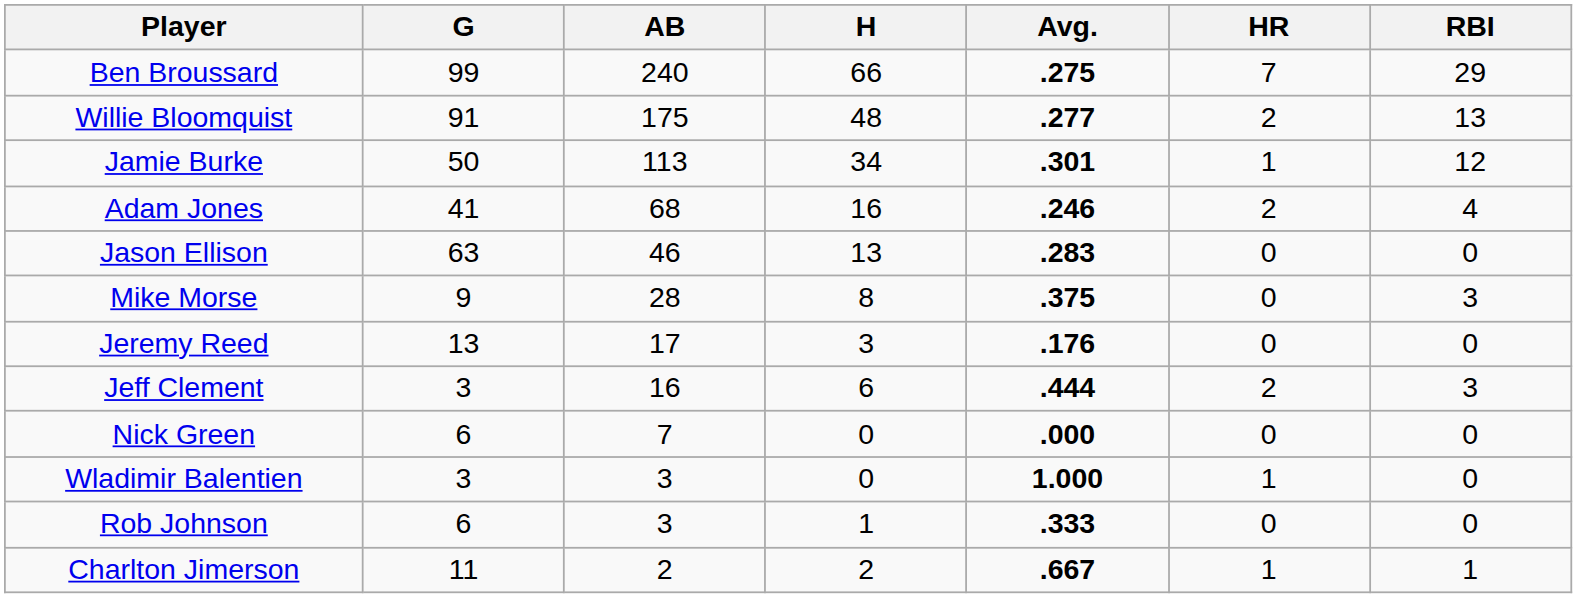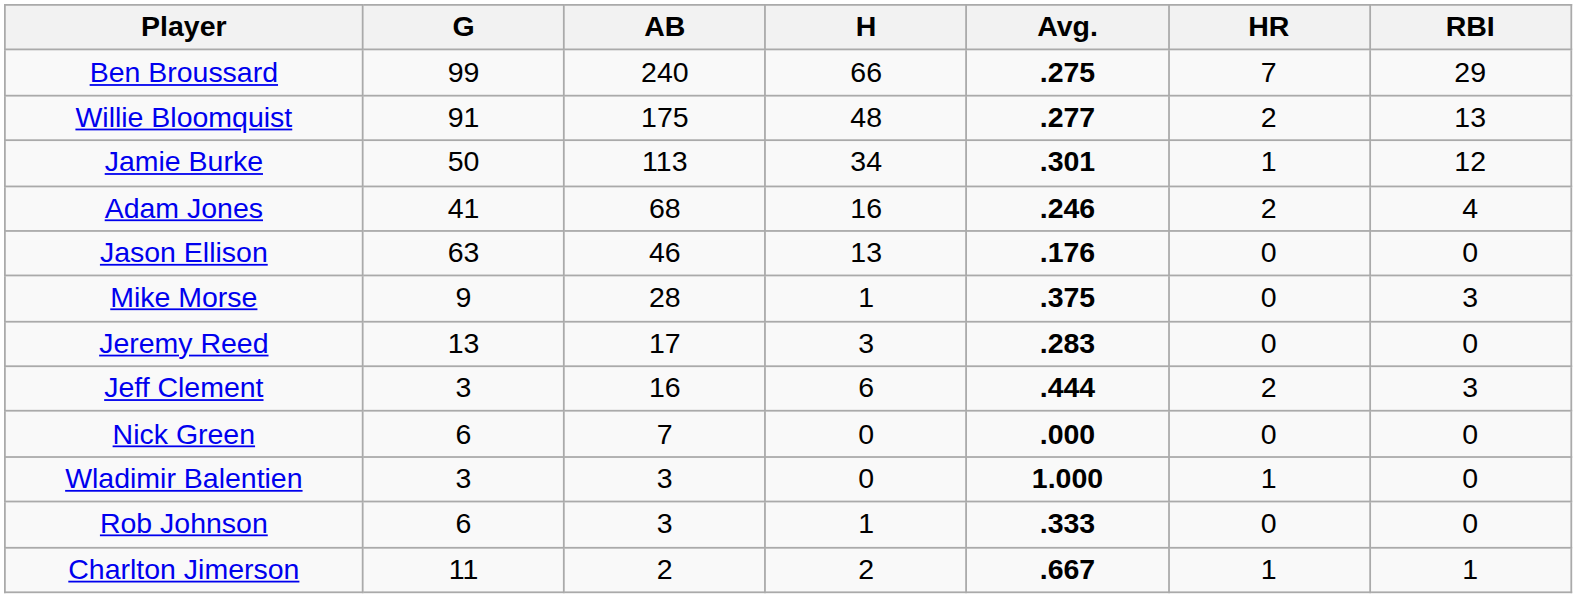Jason Ellison | Avg.: .283 -> .176
Mike Morse | H: 8 -> 1
Jeremy Reed | Avg.: .176 -> .283
